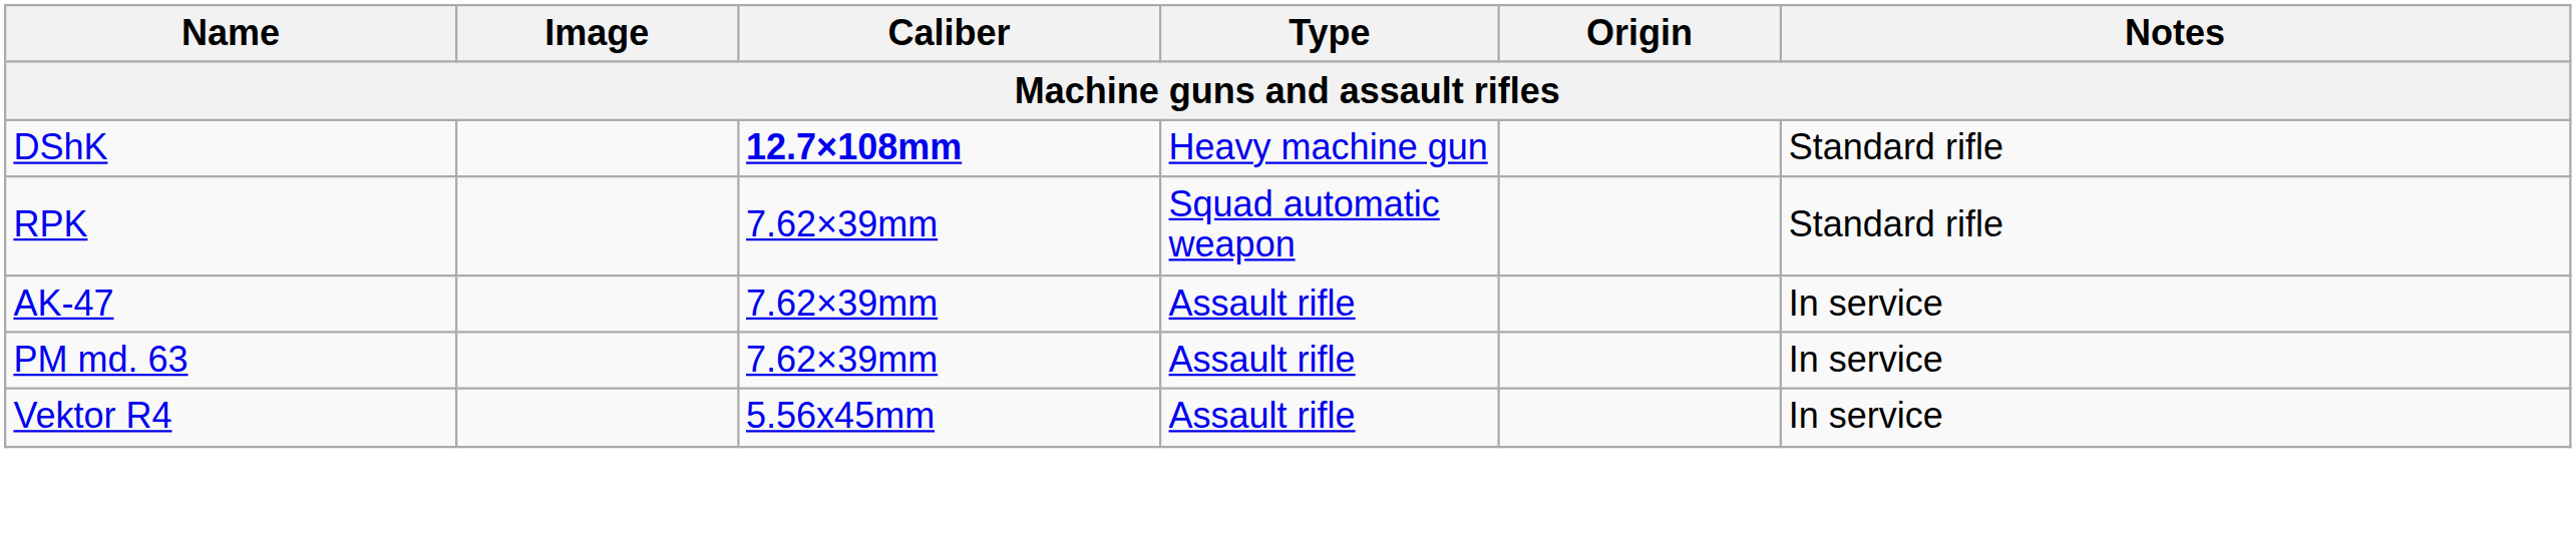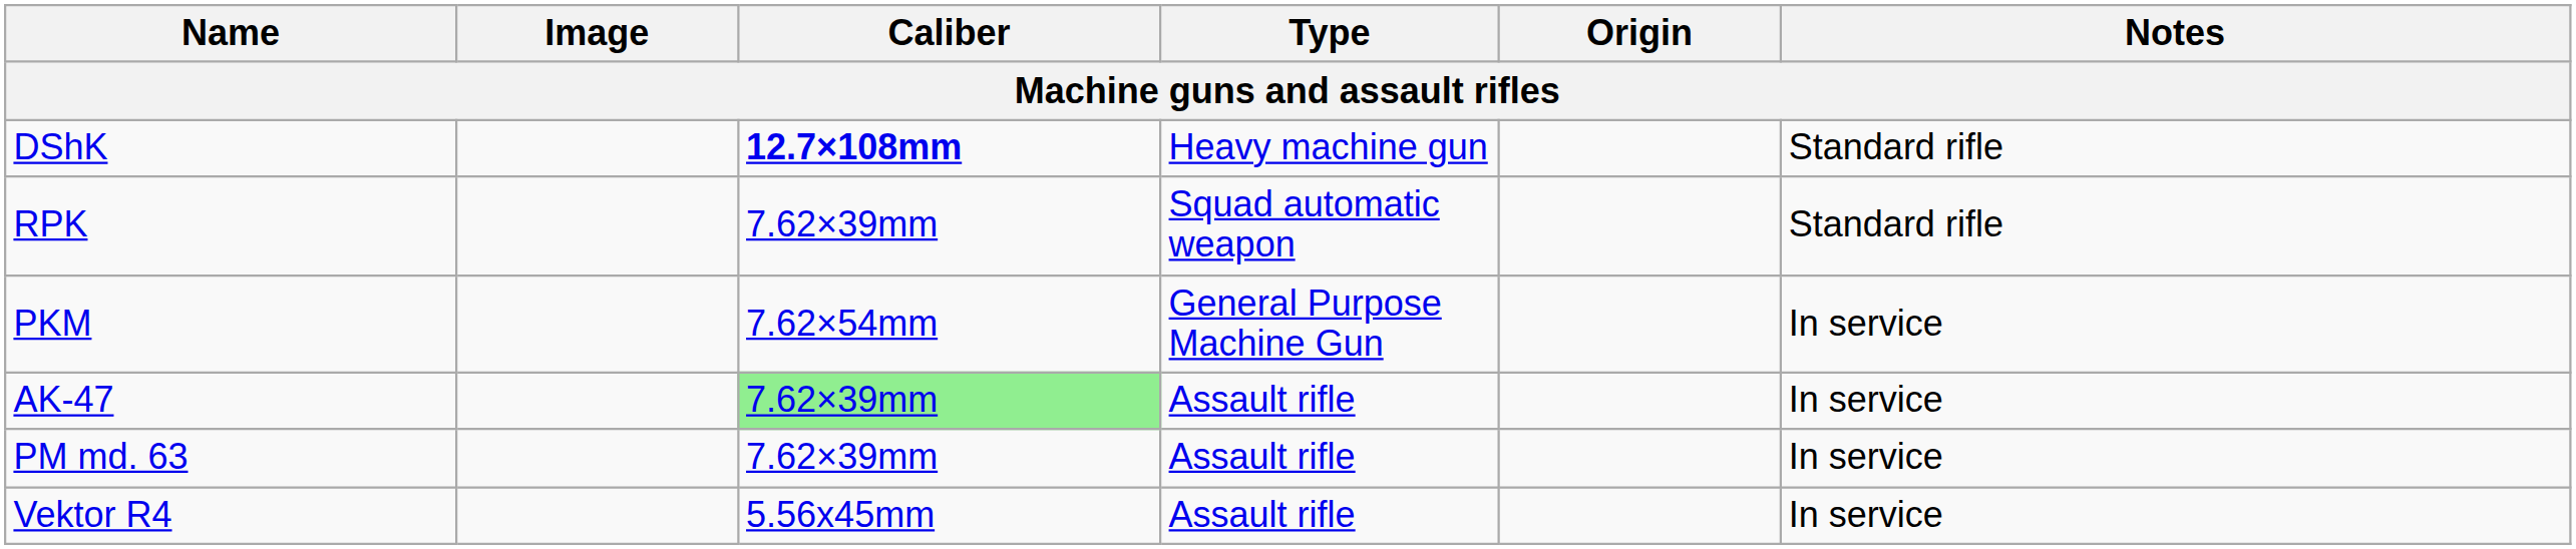+ row: PKM | 7.62×54mm | General Purpose Machine Gun | In service
AK-47 | Caliber: no background -> lightgreen background
